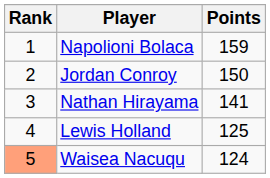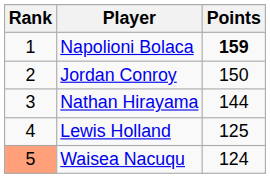Napolioni Bolaca | Points: normal -> bold
Nathan Hirayama | Points: 141 -> 144
